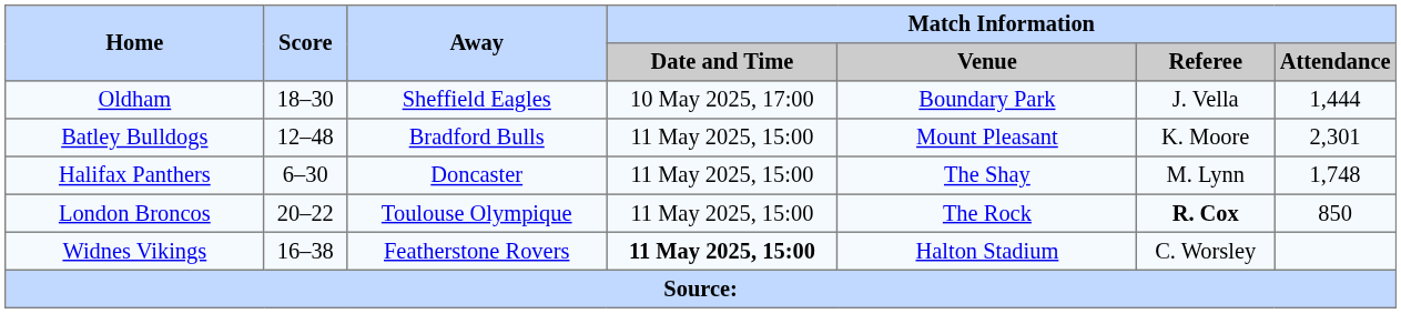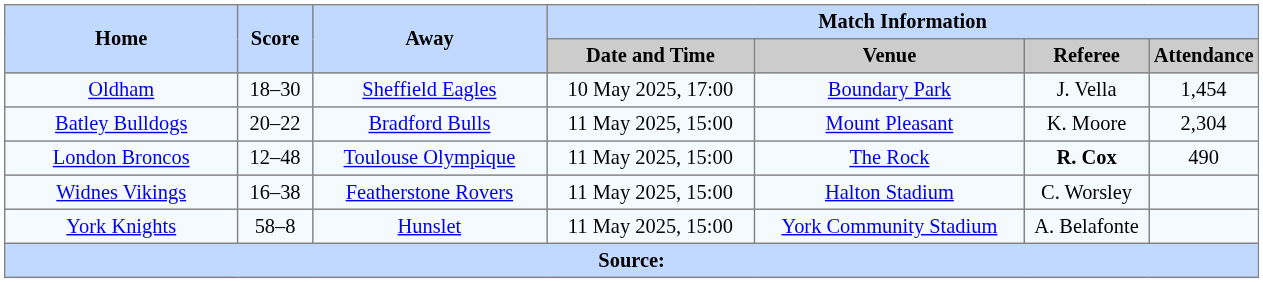Oldham | Match Information / Attendance: 1,444 -> 1,454
Batley Bulldogs | Score: 12–48 -> 20–22
Batley Bulldogs | Match Information / Attendance: 2,301 -> 2,304
- row: Halifax Panthers | 6–30 | Doncaster | 11 May 2025, 15:00 | The Shay | M. Lynn | 1,748
London Broncos | Score: 20–22 -> 12–48
London Broncos | Match Information / Attendance: 850 -> 490
Widnes Vikings | Match Information / Date and Time: bold -> normal
+ row: York Knights | 58–8 | Hunslet | 11 May 2025, 15:00 | York Community Stadium | A. Belafonte
